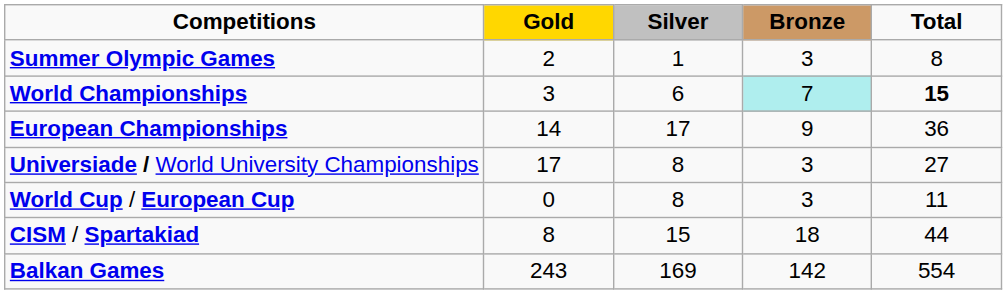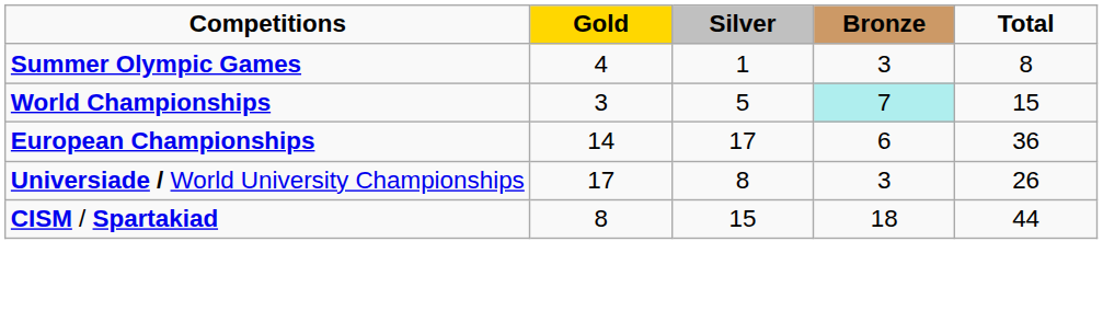Summer Olympic Games | Gold: 2 -> 4
World Championships | Silver: 6 -> 5
World Championships | Total: bold -> normal
European Championships | Bronze: 9 -> 6
Universiade / World University Championships | Total: 27 -> 26
- row: World Cup / European Cup | 0 | 8 | 3 | 11
- row: Balkan Games | 243 | 169 | 142 | 554
